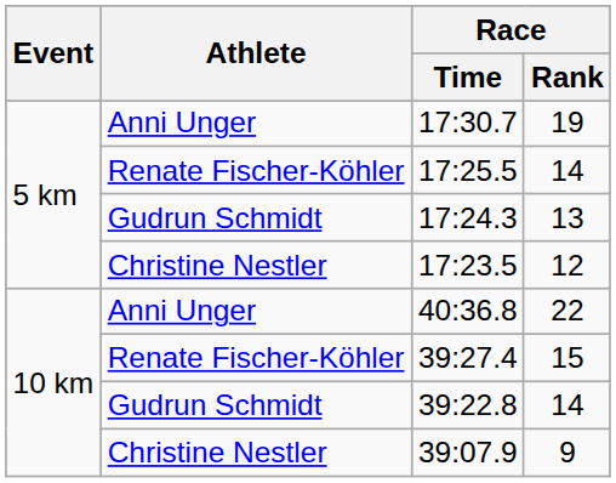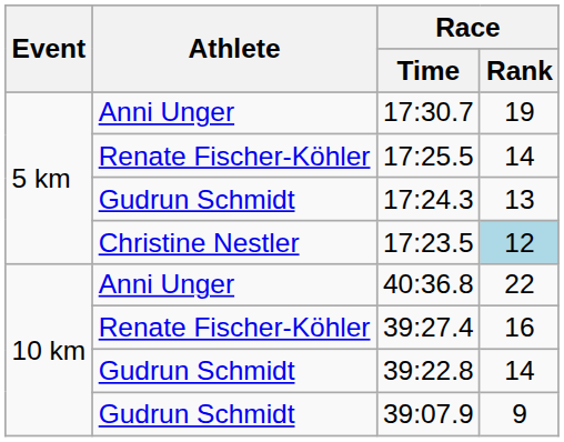17:23.5 | Race / Rank: no background -> lightblue background
39:27.4 | Race / Rank: 15 -> 16
39:07.9 | Athlete: Christine Nestler -> Gudrun Schmidt
